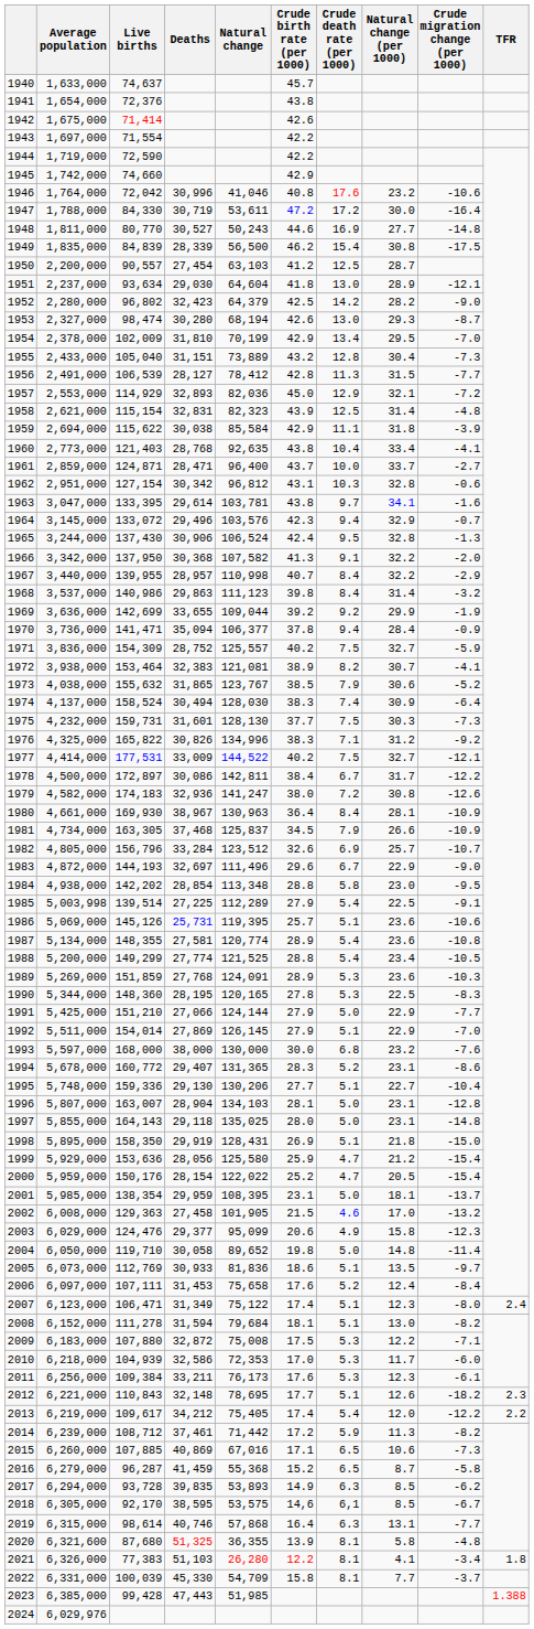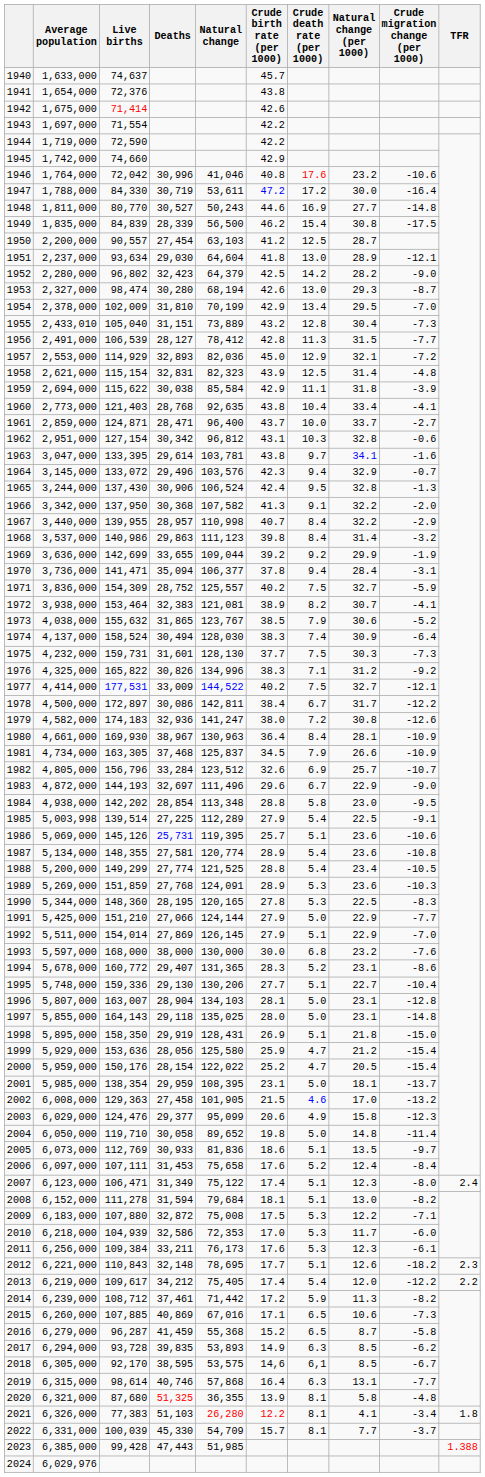1955 | Average population: 2,433,000 -> 2,433,010
1970 | Crude migration change (per 1000): -0.9 -> -3.1
2020 | Average population: 6,321,600 -> 6,321,000
2022 | Crude birth rate (per 1000): 15.8 -> 15.7
